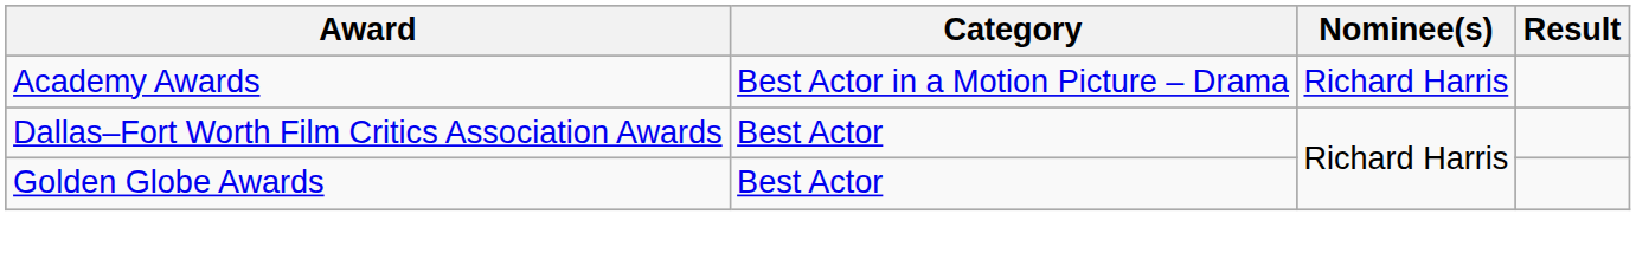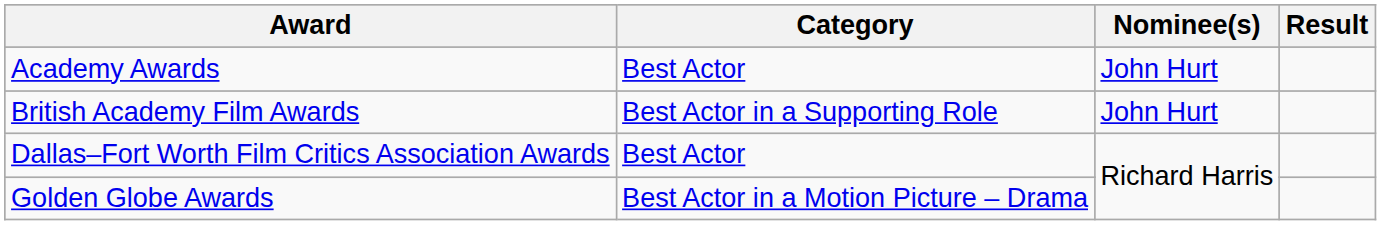Academy Awards | Category: Best Actor in a Motion Picture – Drama -> Best Actor
Academy Awards | Nominee(s): Richard Harris -> John Hurt
+ row: British Academy Film Awards | Best Actor in a Supporting Role | John Hurt
Golden Globe Awards | Category: Best Actor -> Best Actor in a Motion Picture – Drama
